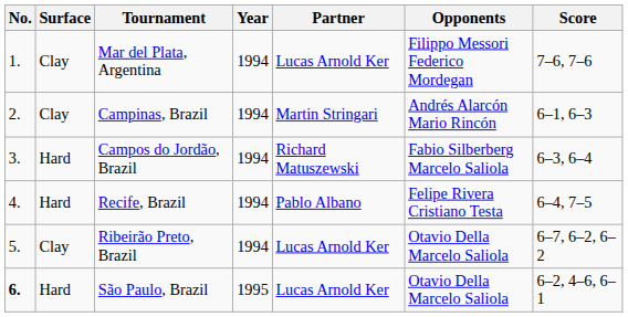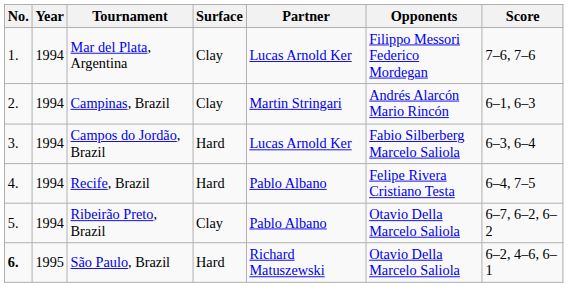columns swapped: Year <-> Surface
Campos do Jordão, Brazil | Partner: Richard Matuszewski -> Lucas Arnold Ker
Ribeirão Preto, Brazil | Partner: Lucas Arnold Ker -> Pablo Albano
São Paulo, Brazil | Partner: Lucas Arnold Ker -> Richard Matuszewski
